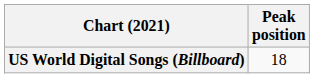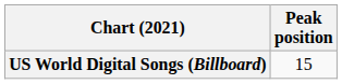US World Digital Songs (Billboard) | Peak position: 18 -> 15
